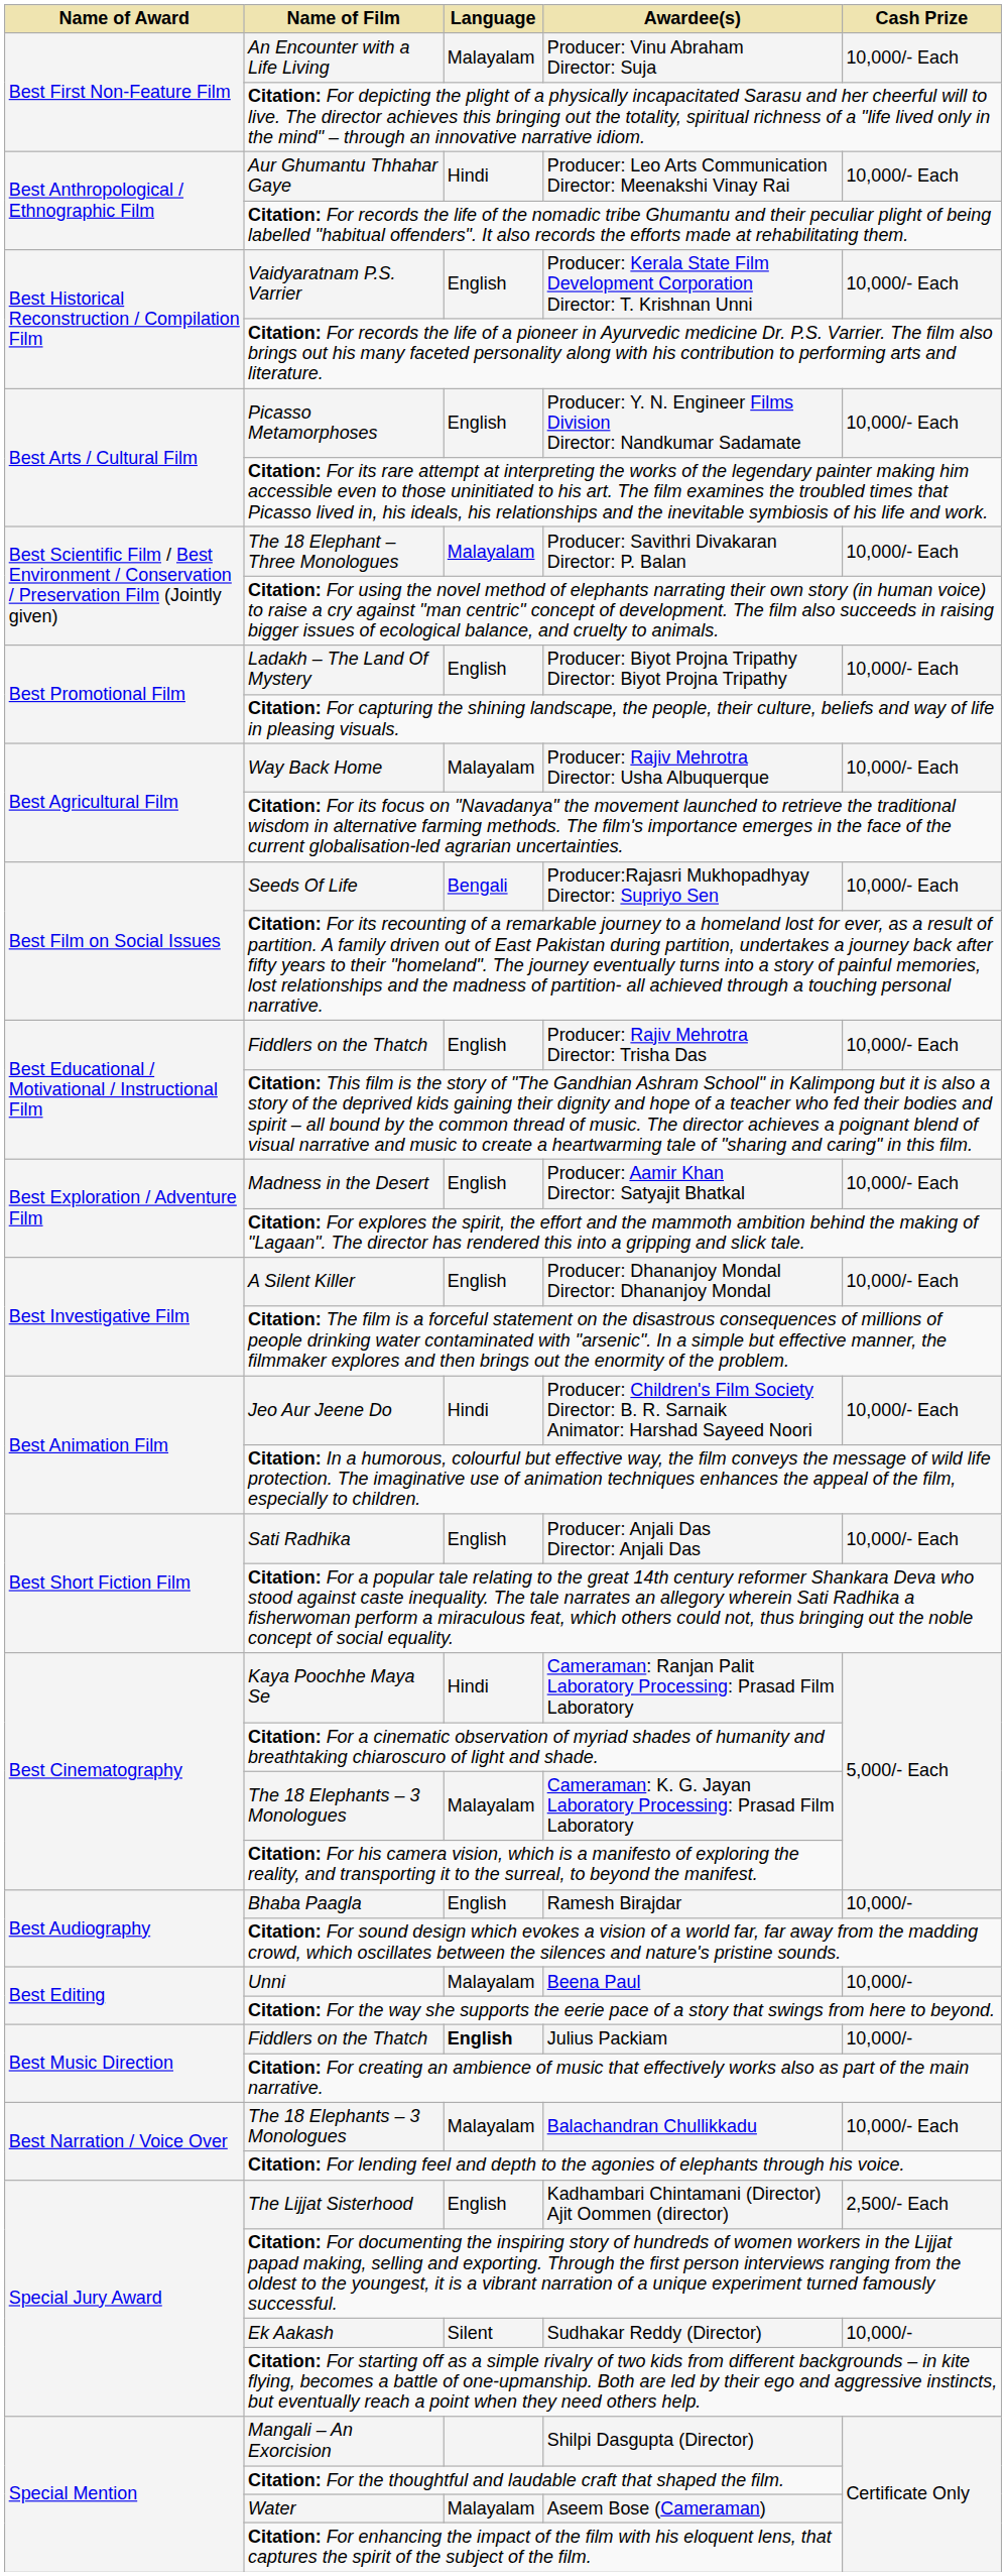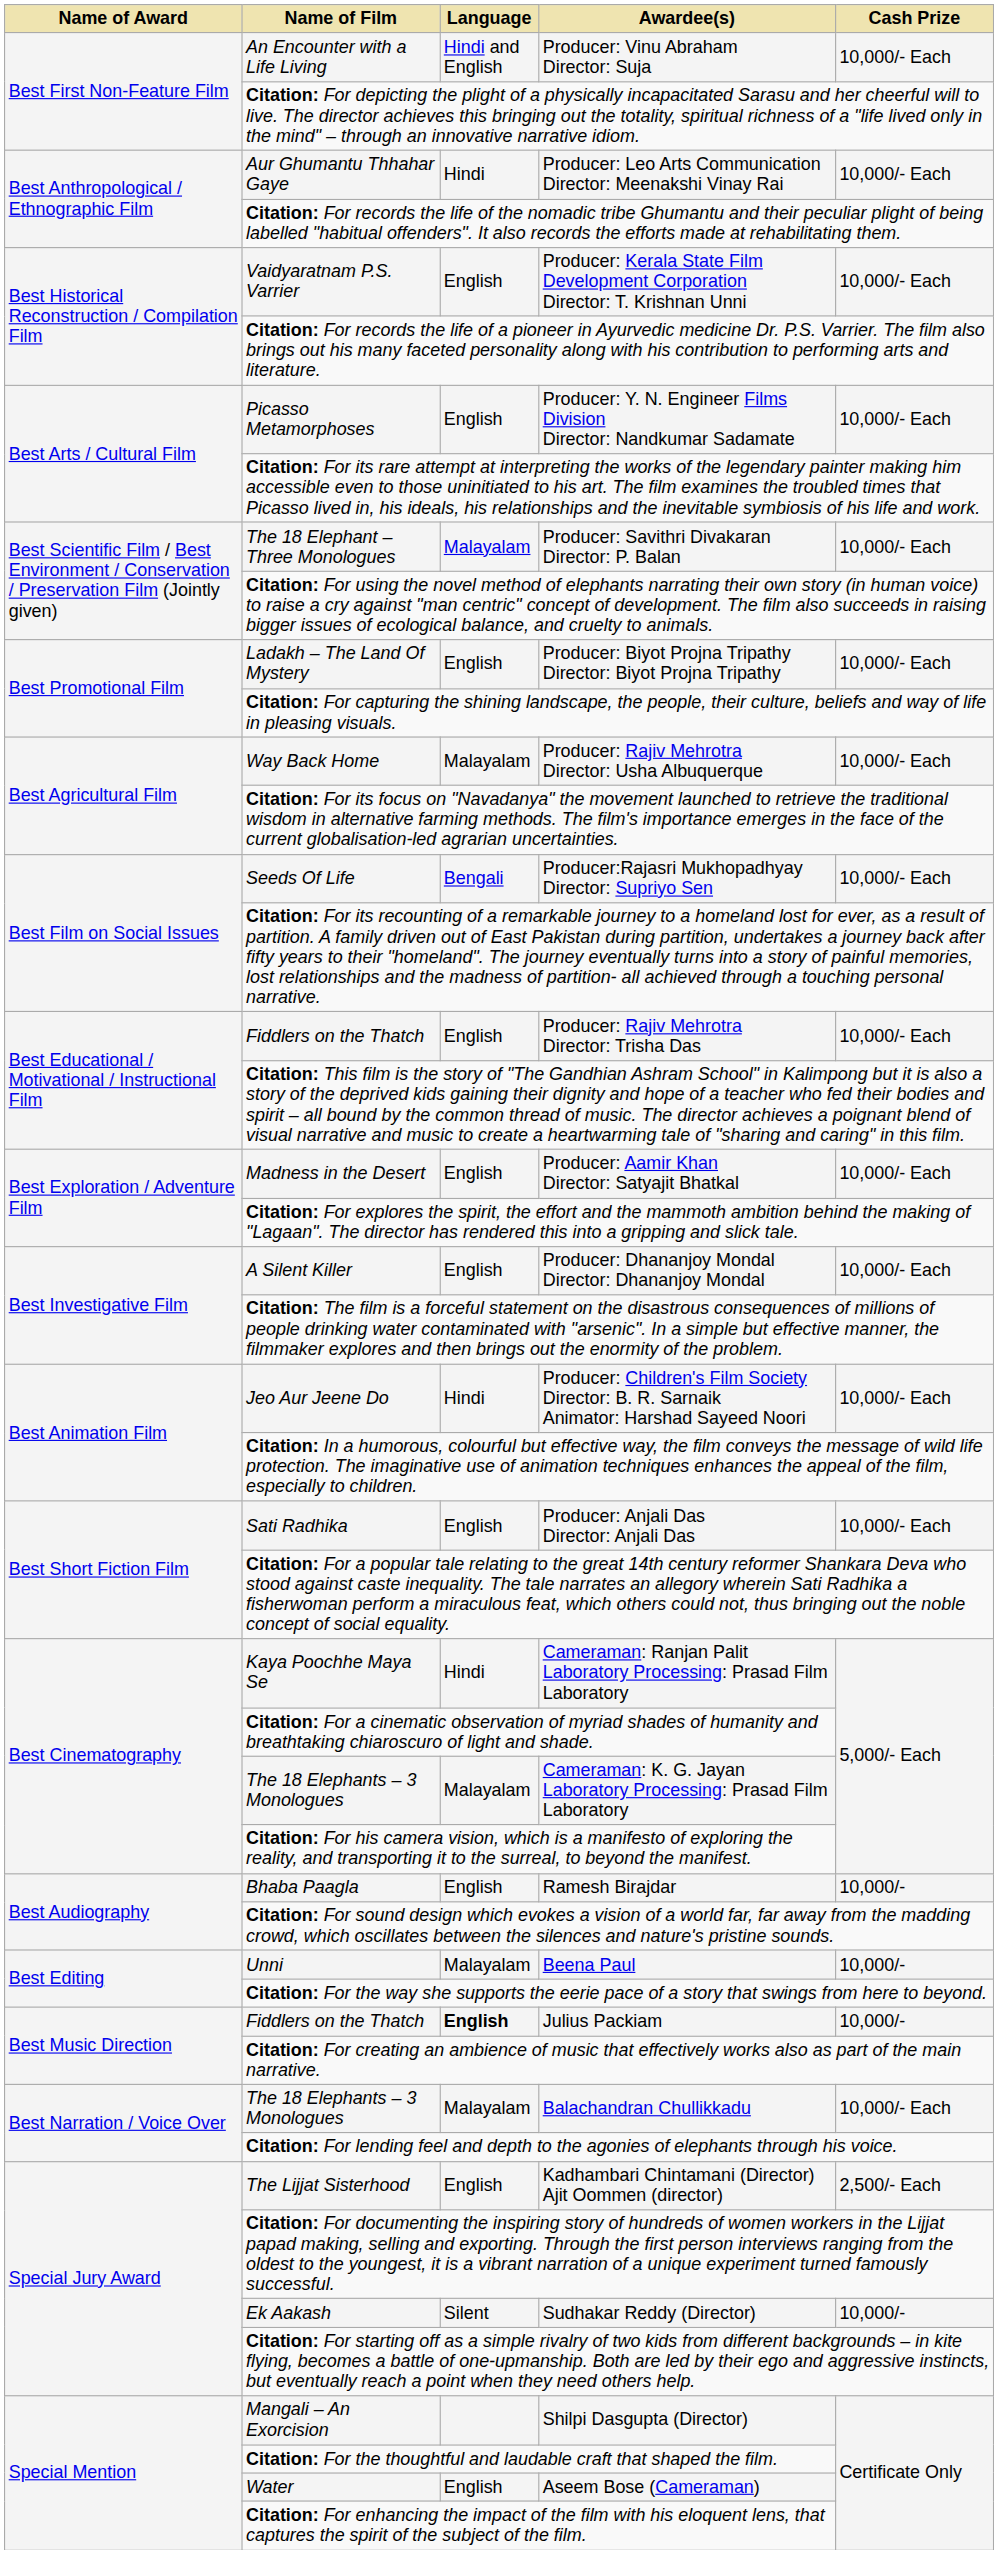Producer: Vinu Abraham Director: Suja | Language: Malayalam -> Hindi and English
Aseem Bose (Cameraman) | Language: Malayalam -> English
